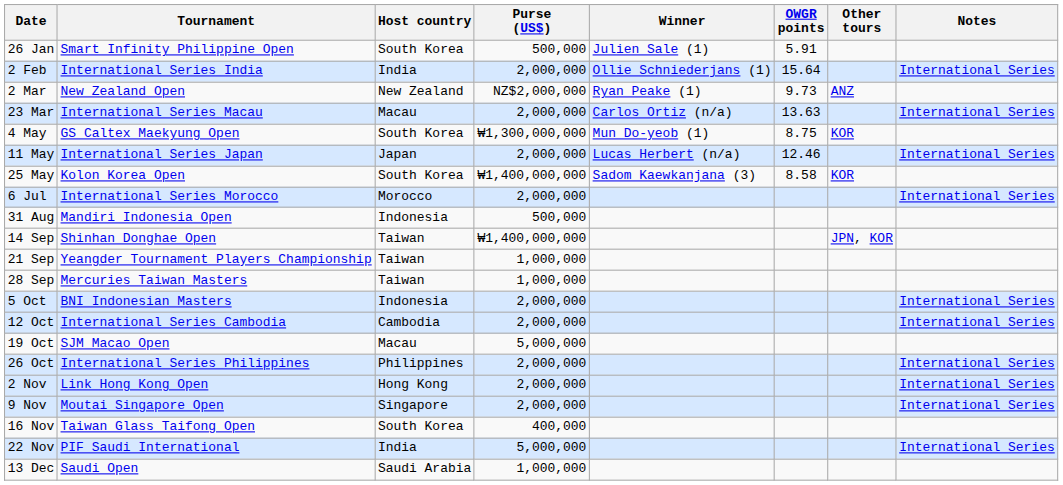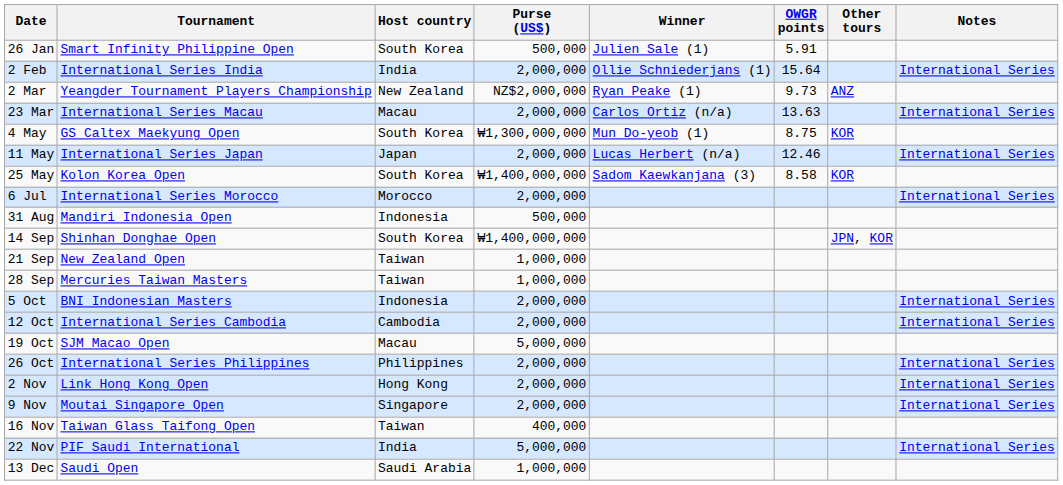2 Mar | Tournament: New Zealand Open -> Yeangder Tournament Players Championship
14 Sep | Host country: Taiwan -> South Korea
21 Sep | Tournament: Yeangder Tournament Players Championship -> New Zealand Open
16 Nov | Host country: South Korea -> Taiwan
